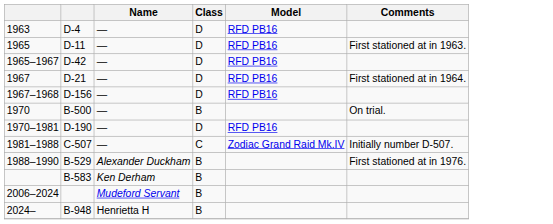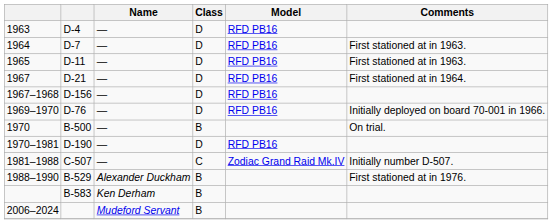+ row: 1964 | D-7 | — | D | RFD PB16 | First stationed at in 1963.
- row: 1965–1967 | D-42 | — | D | RFD PB16
+ row: 1969–1970 | D-76 | — | D | RFD PB16 | Initially deployed on board 70-001 in 1966.
- row: 2024– | B-948 | Henrietta H | B
